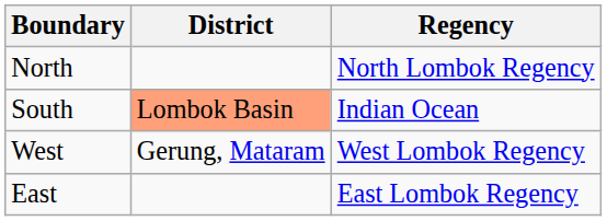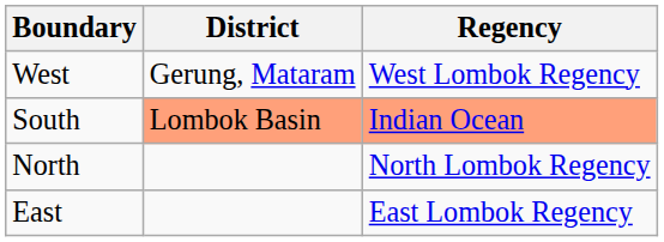rows swapped: North <-> West
South | Regency: no background -> lightsalmon background
